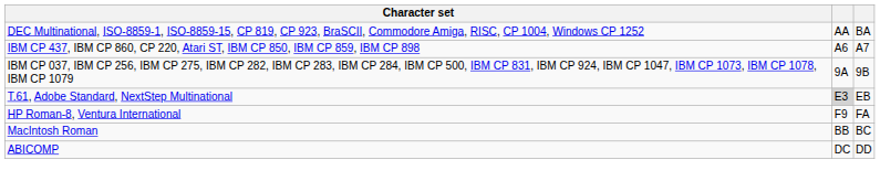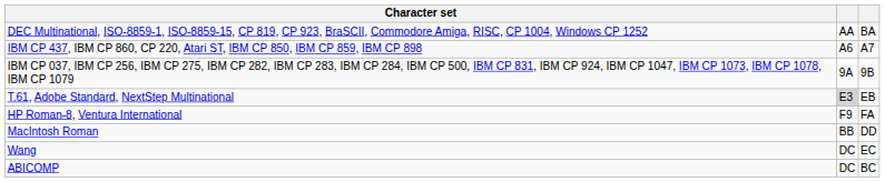MacIntosh Roman | column 3: BC -> DD
+ row: Wang | DC | EC
ABICOMP | column 3: DD -> BC
